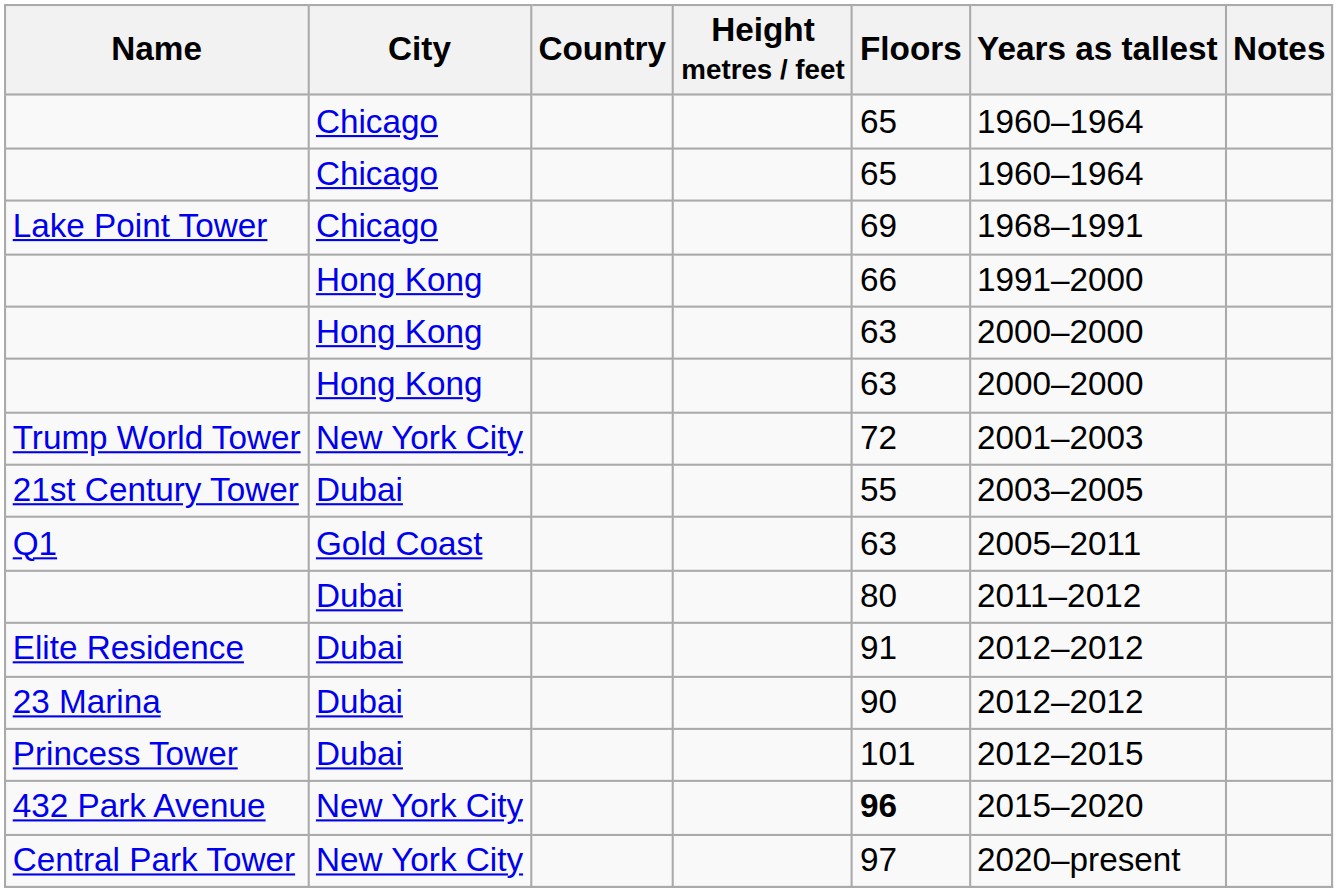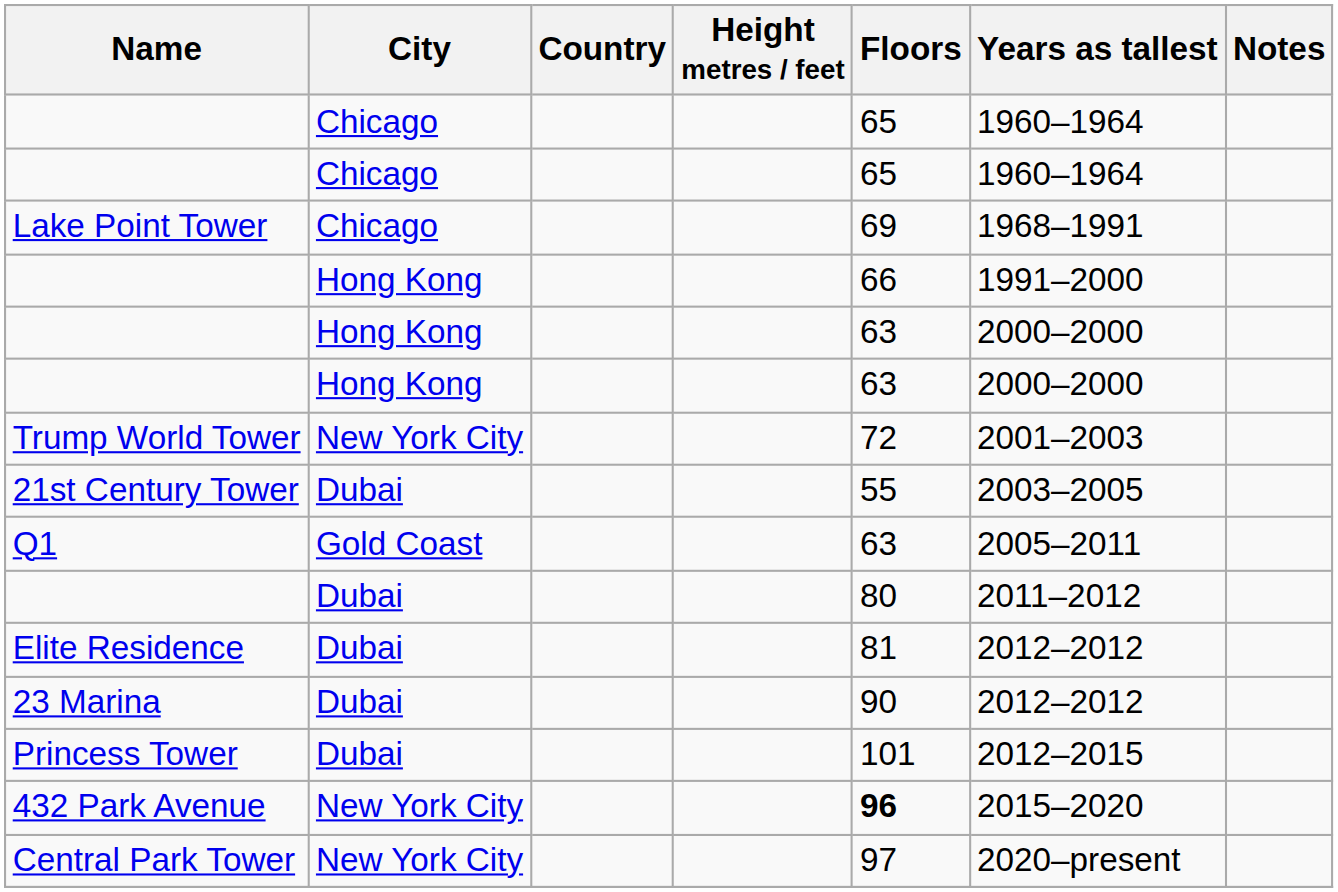Elite Residence | Floors: 91 -> 81
